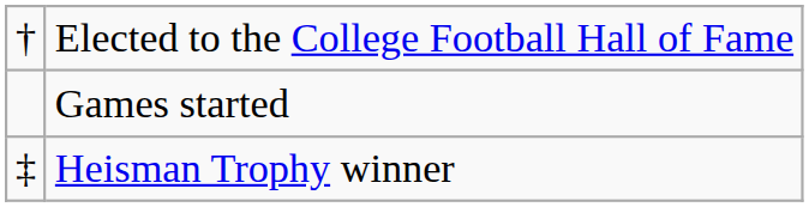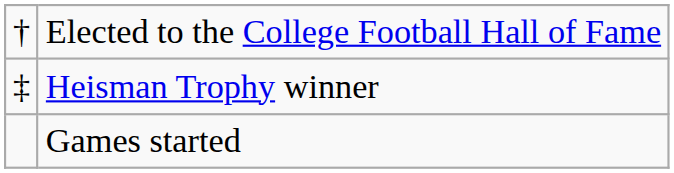rows swapped: Heisman Trophy winner <-> Games started
